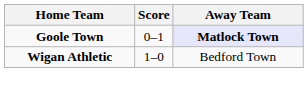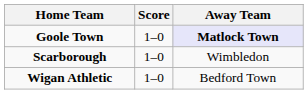Goole Town | Score: 0–1 -> 1–0
+ row: Scarborough | 1–0 | Wimbledon
